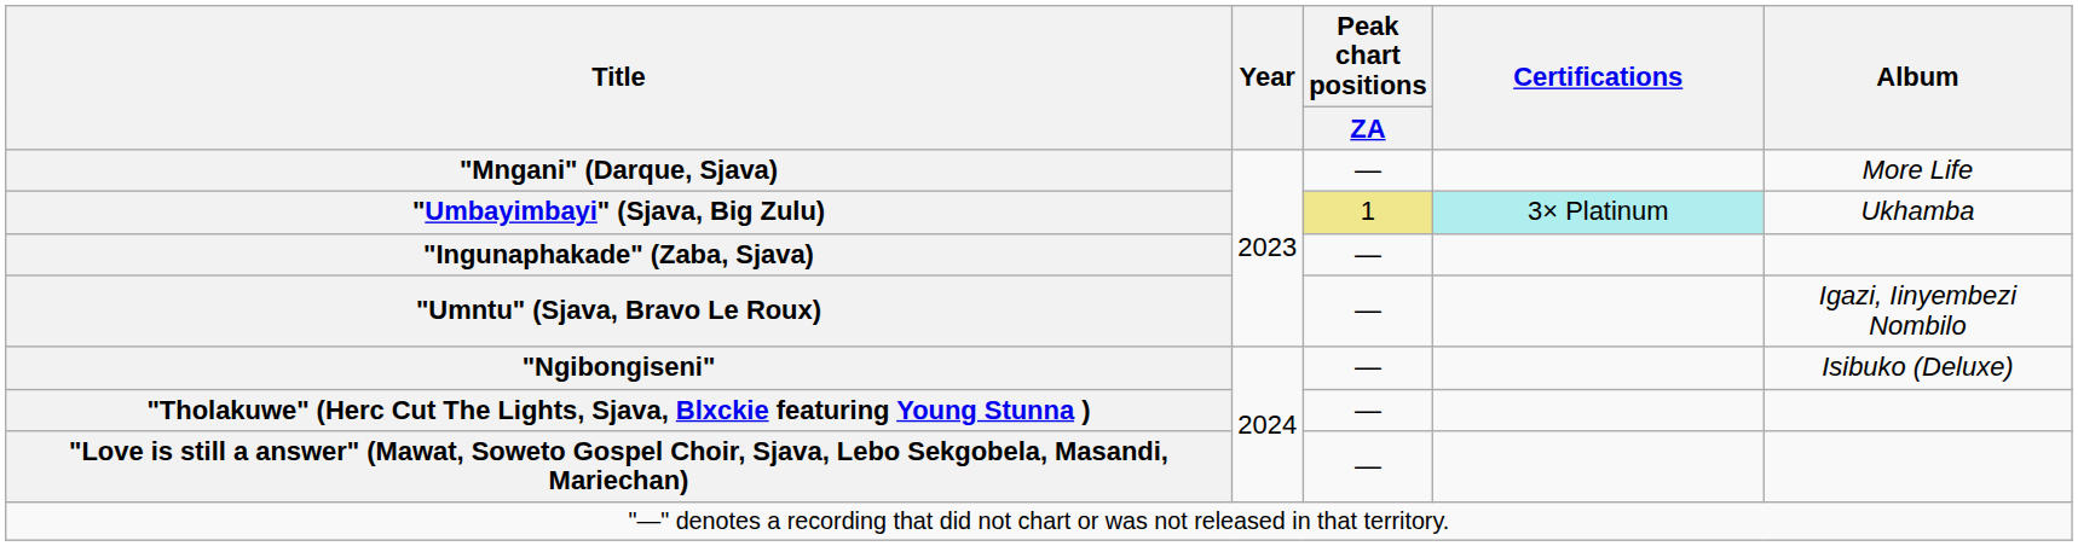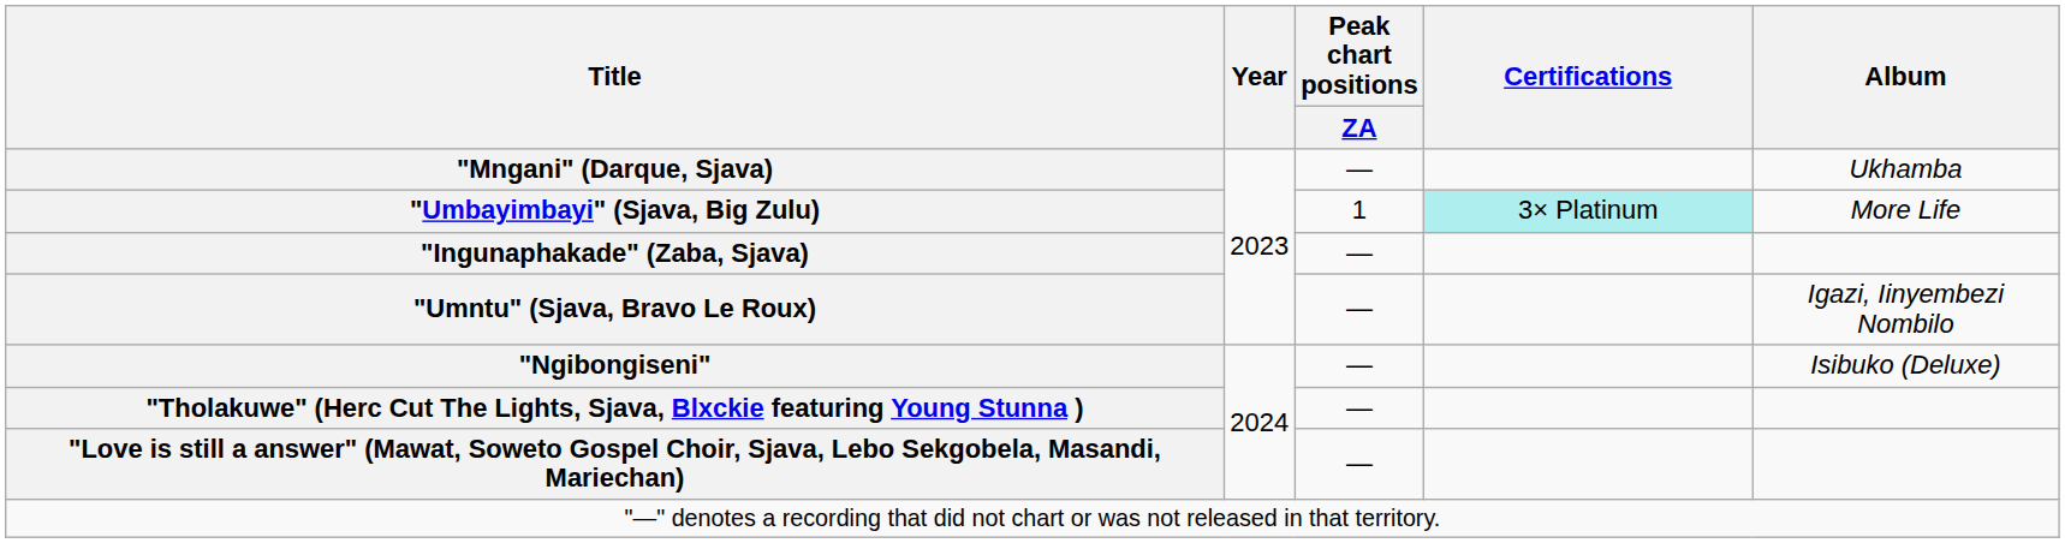"Mngani" (Darque, Sjava) | Album: More Life -> Ukhamba
"Umbayimbayi" (Sjava, Big Zulu) | Peak chart positions / ZA: khaki background -> no background
"Umbayimbayi" (Sjava, Big Zulu) | Album: Ukhamba -> More Life
